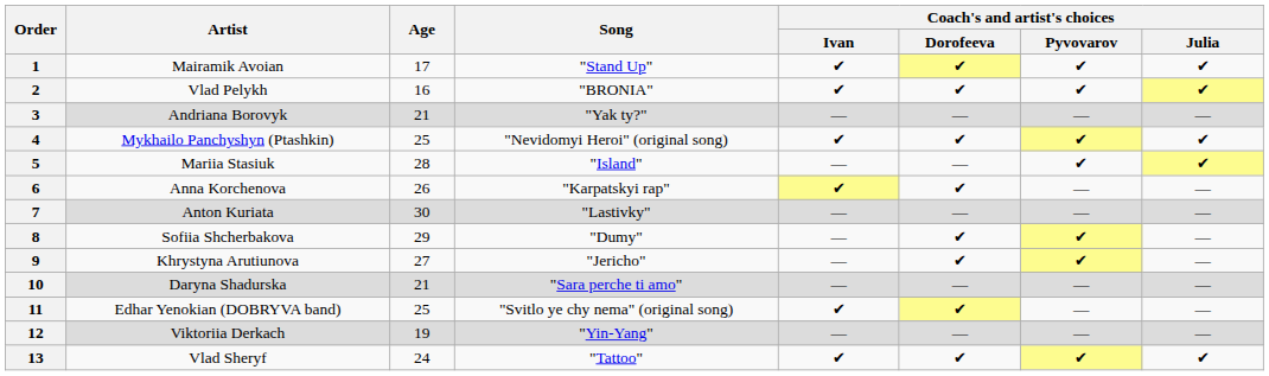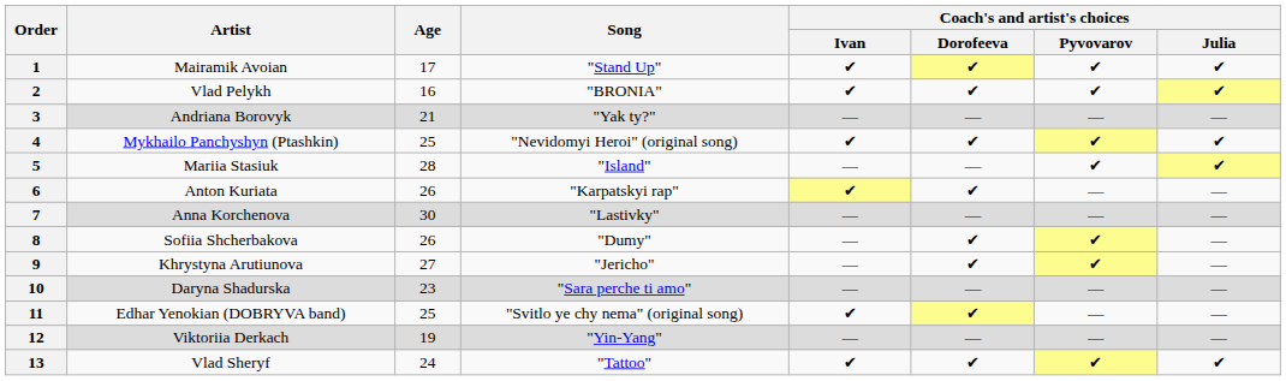6 | Artist: Anna Korchenova -> Anton Kuriata
7 | Artist: Anton Kuriata -> Anna Korchenova
8 | Age: 29 -> 26
10 | Age: 21 -> 23
